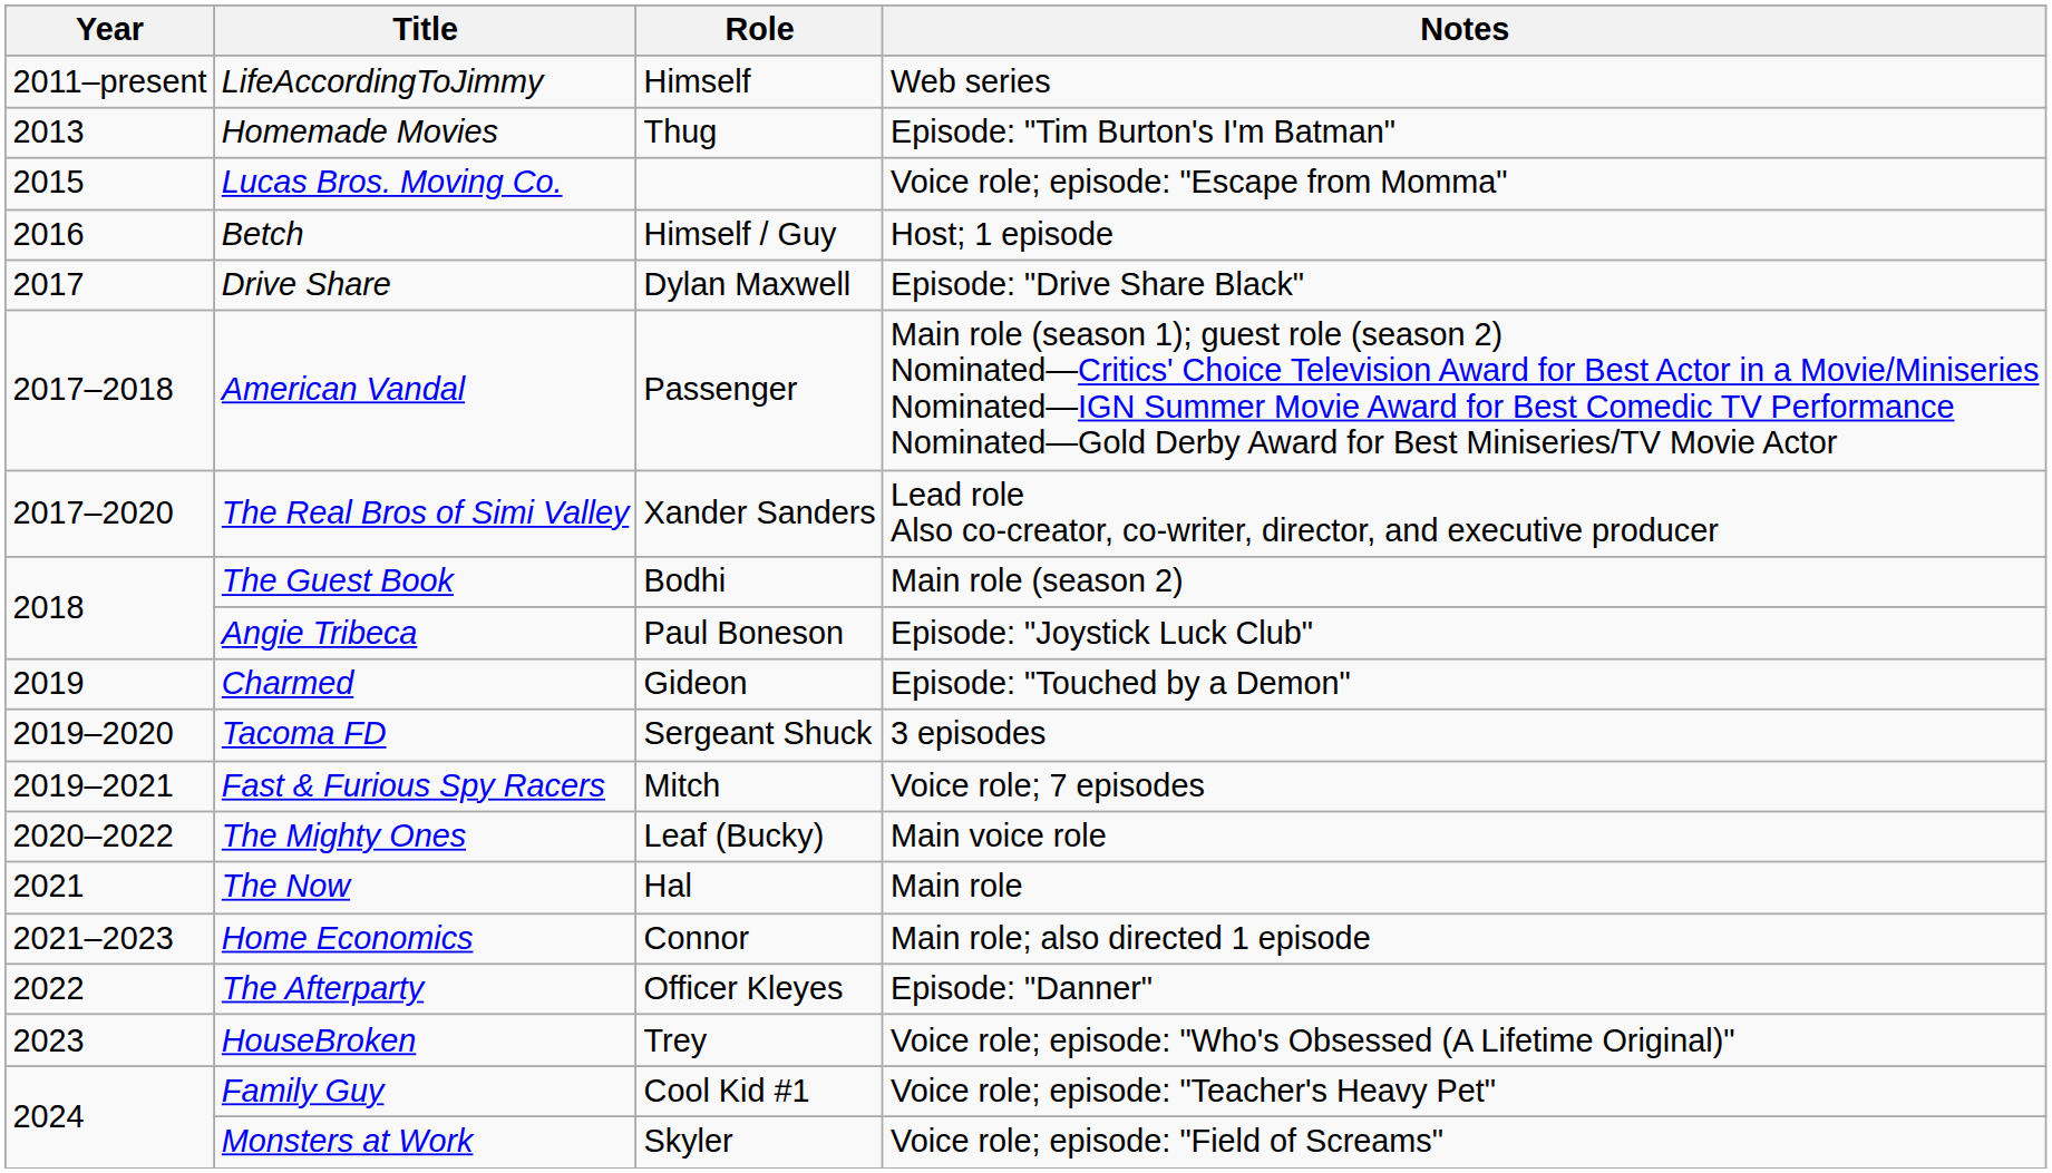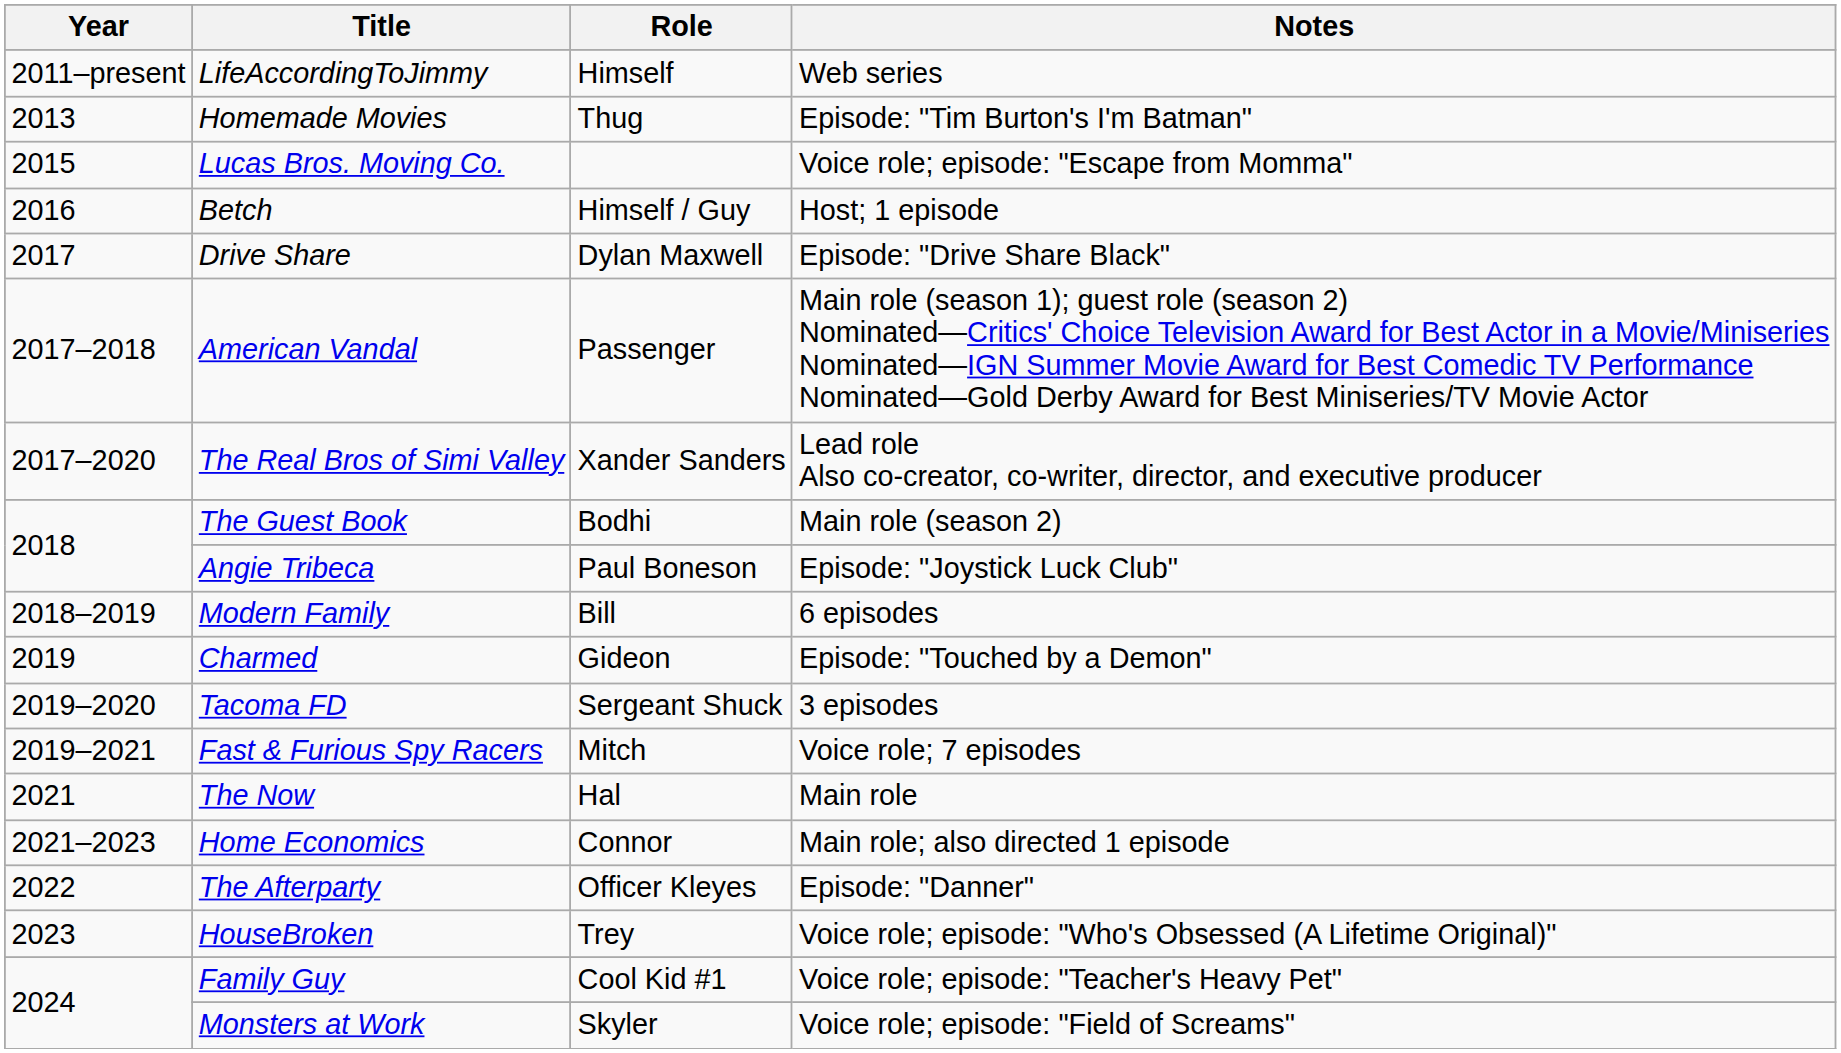+ row: 2018–2019 | Modern Family | Bill | 6 episodes
- row: 2020–2022 | The Mighty Ones | Leaf (Bucky) | Main voice role
